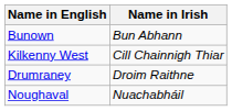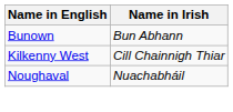- row: Drumraney | Droim Raithne
